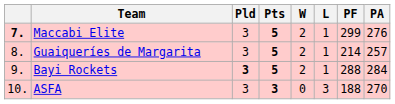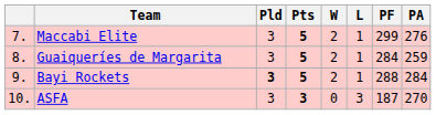Maccabi Elite | column 1: bold -> normal
Guaiqueríes de Margarita | PF: 214 -> 284
Guaiqueríes de Margarita | PA: 257 -> 259
ASFA | PF: 188 -> 187
